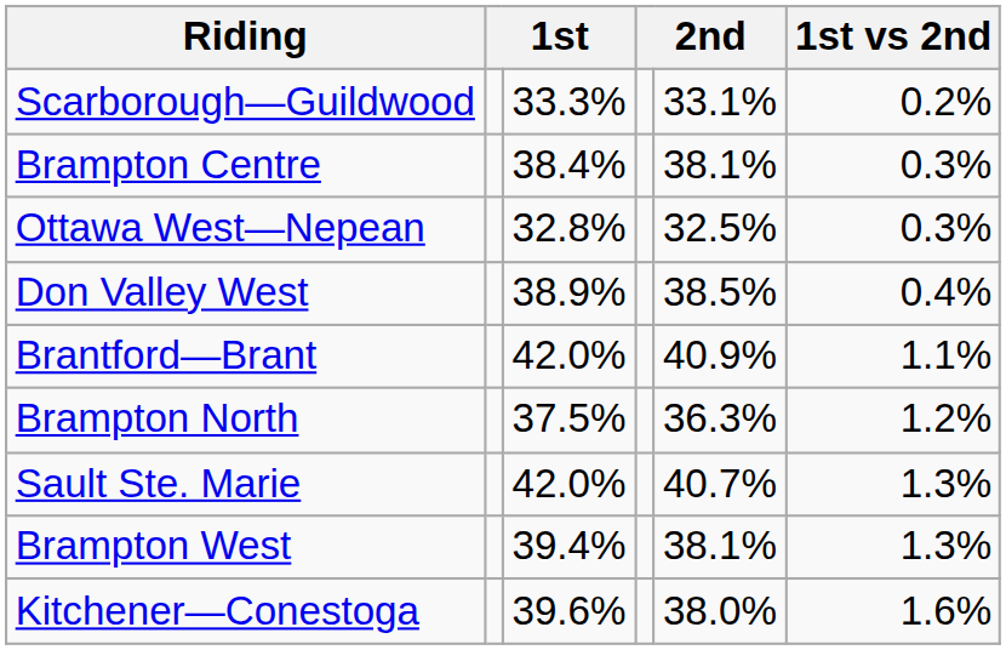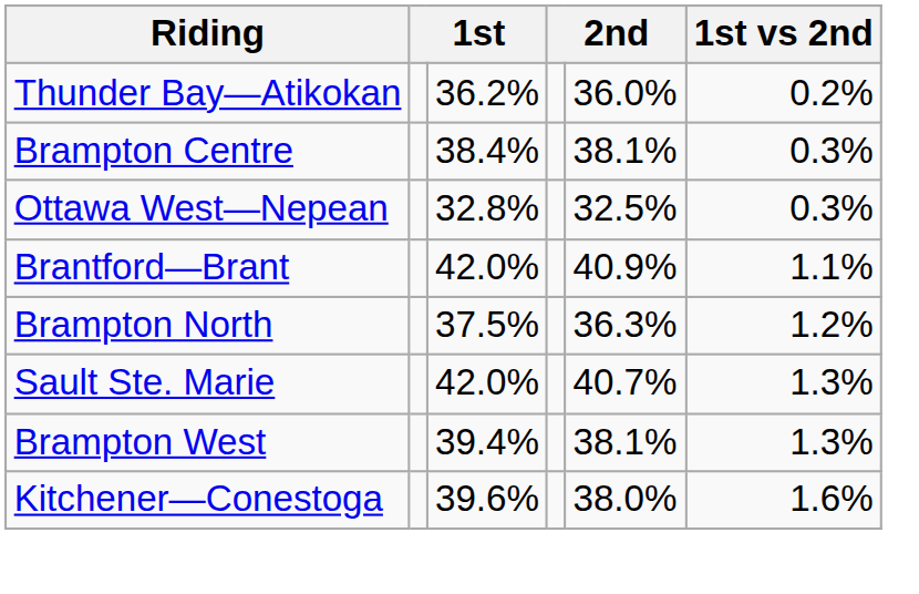- row: Scarborough—Guildwood | 33.3% | 33.1% | 0.2%
+ row: Thunder Bay—Atikokan | 36.2% | 36.0% | 0.2%
- row: Don Valley West | 38.9% | 38.5% | 0.4%
